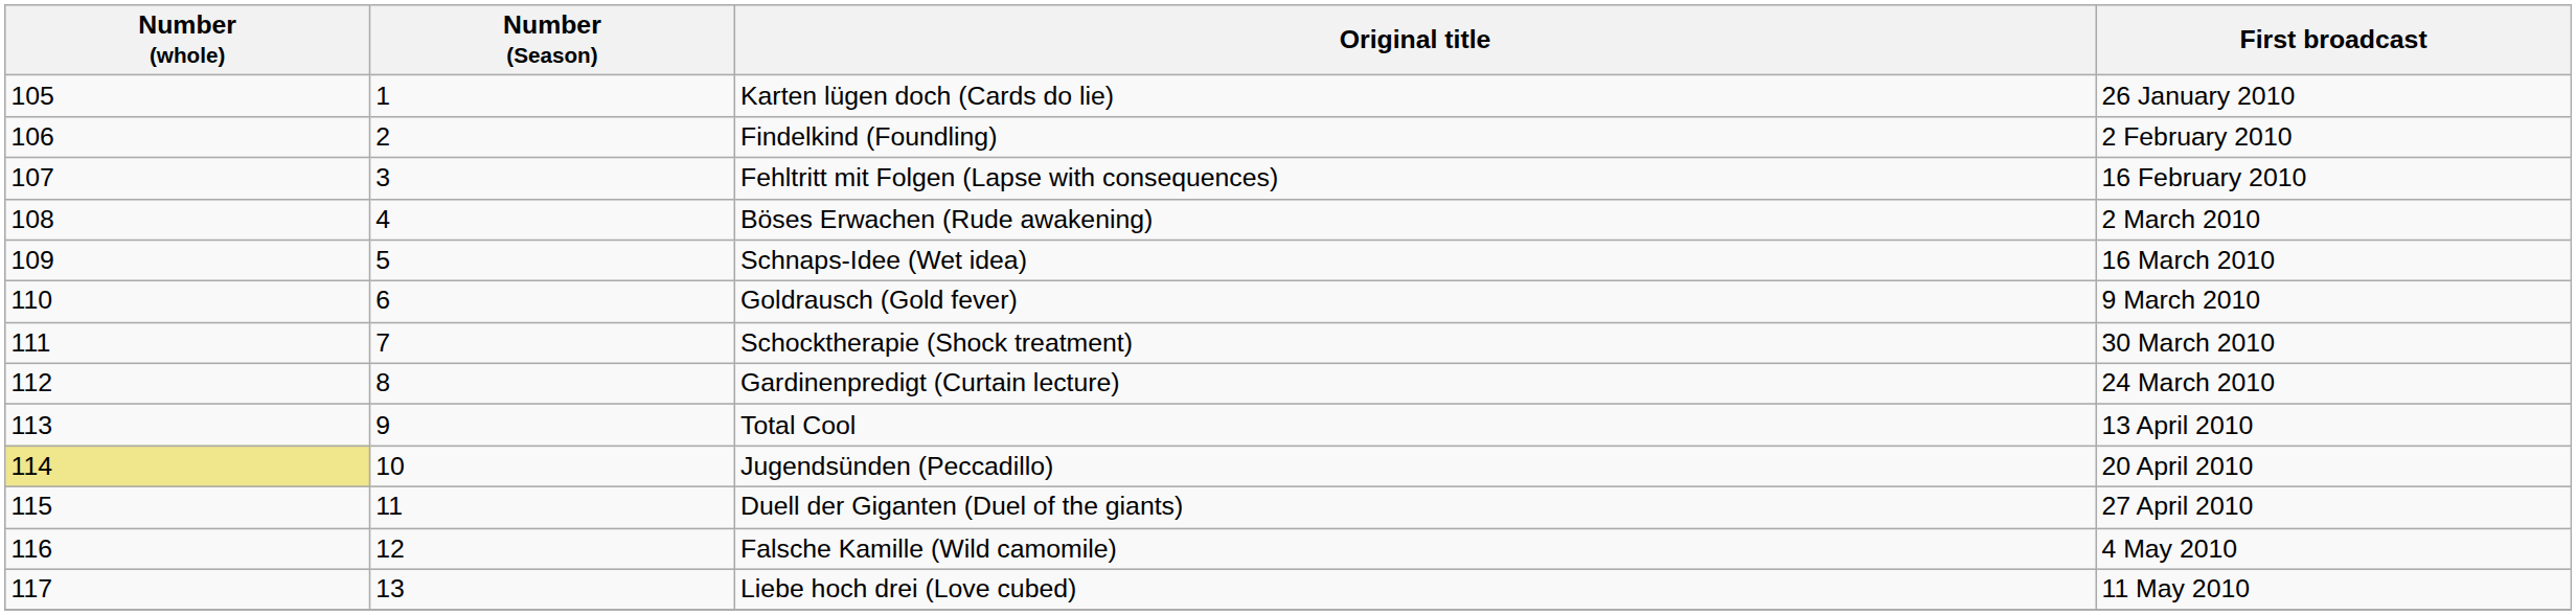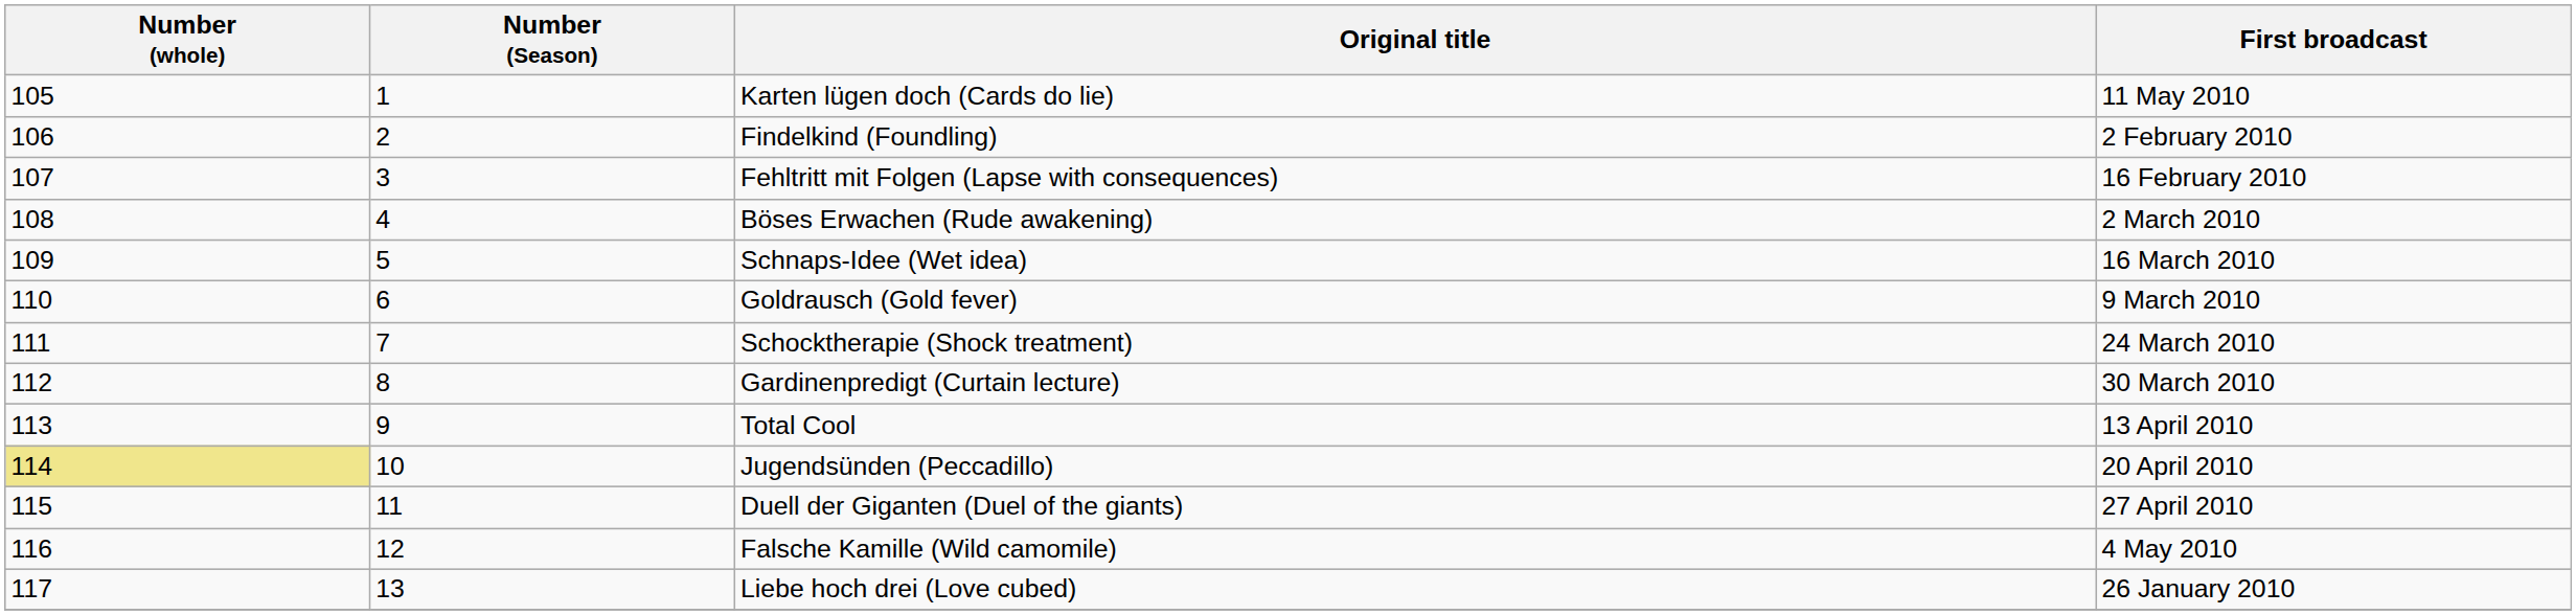Karten lügen doch (Cards do lie) | First broadcast: 26 January 2010 -> 11 May 2010
Schocktherapie (Shock treatment) | First broadcast: 30 March 2010 -> 24 March 2010
Gardinenpredigt (Curtain lecture) | First broadcast: 24 March 2010 -> 30 March 2010
Liebe hoch drei (Love cubed) | First broadcast: 11 May 2010 -> 26 January 2010
